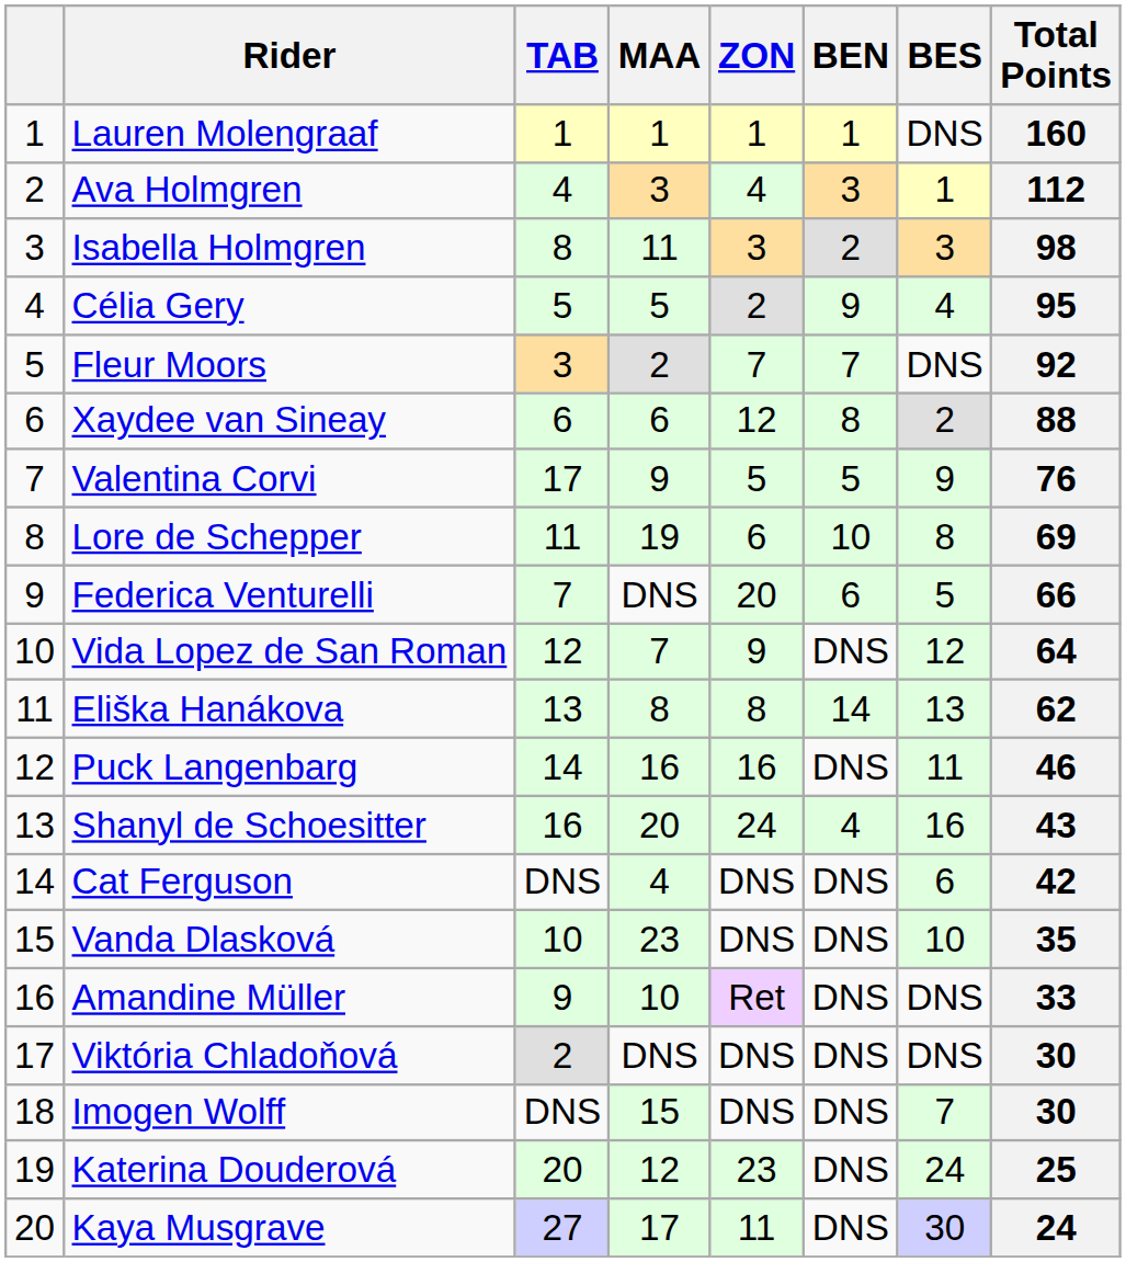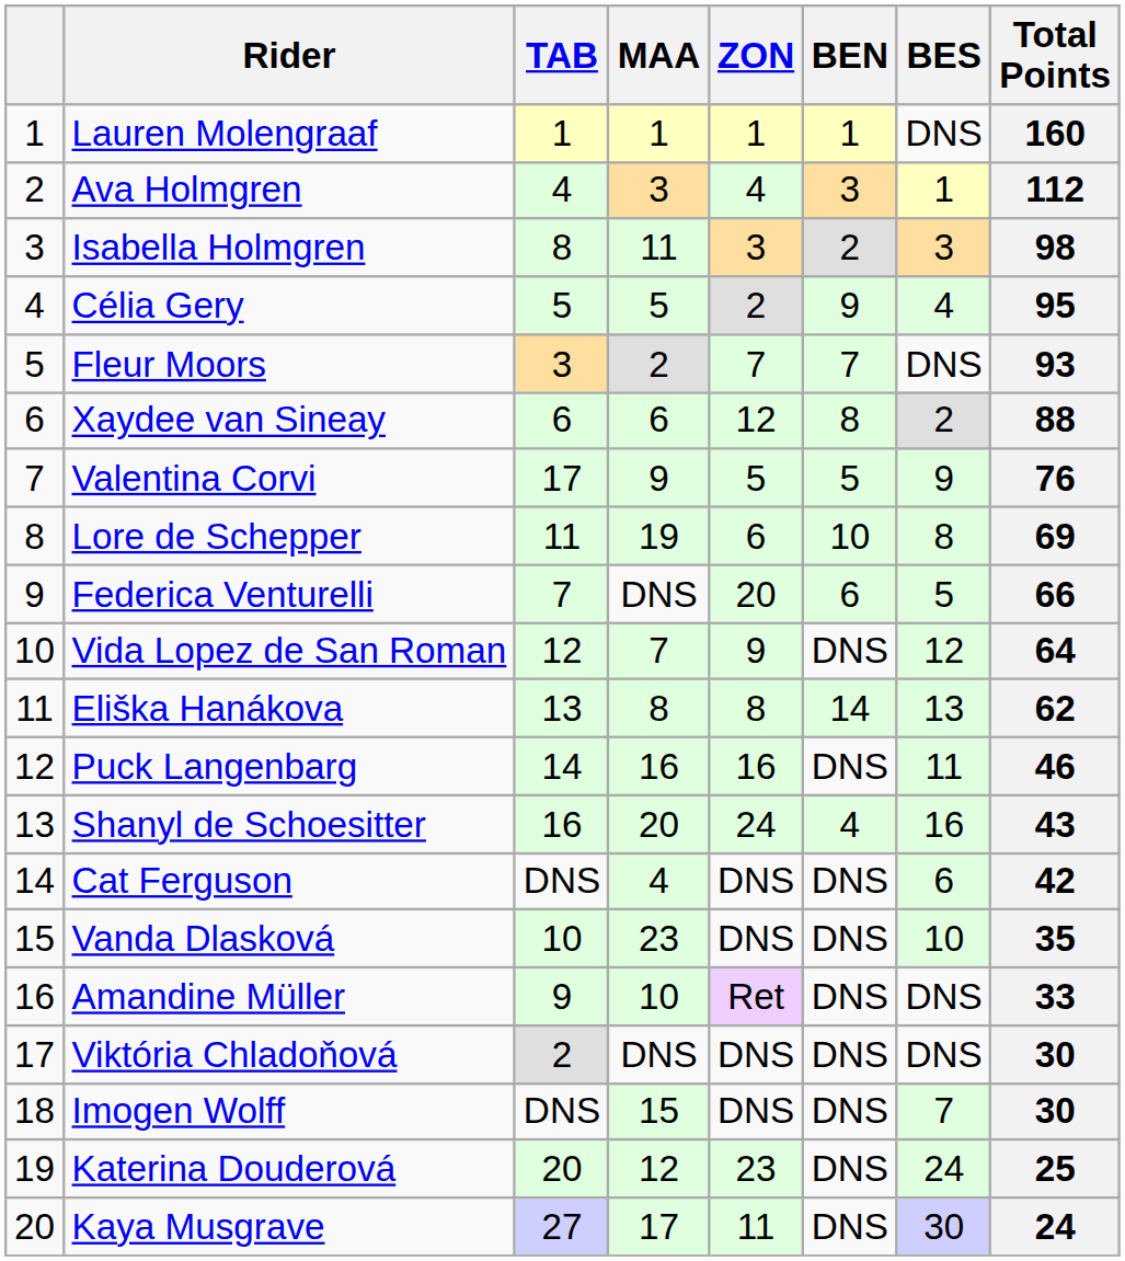Fleur Moors | Total Points: 92 -> 93
